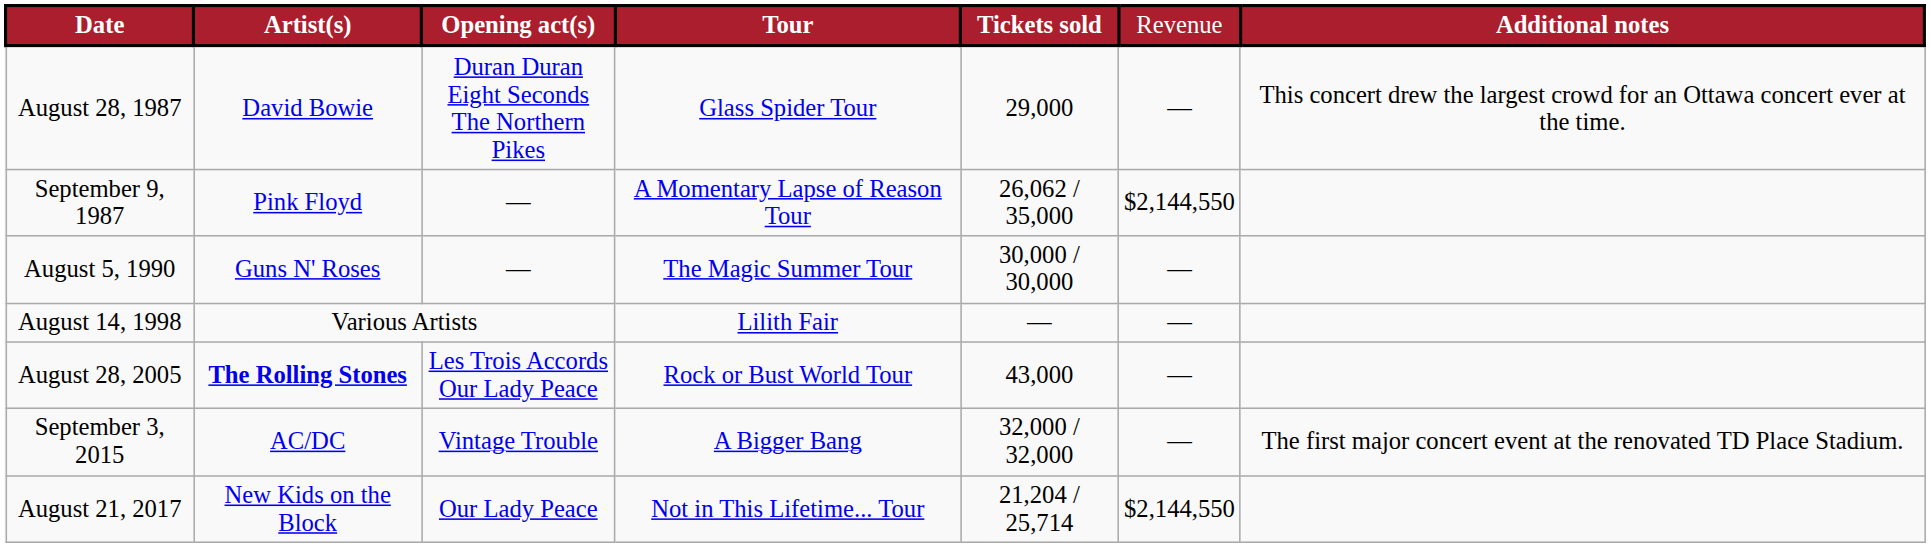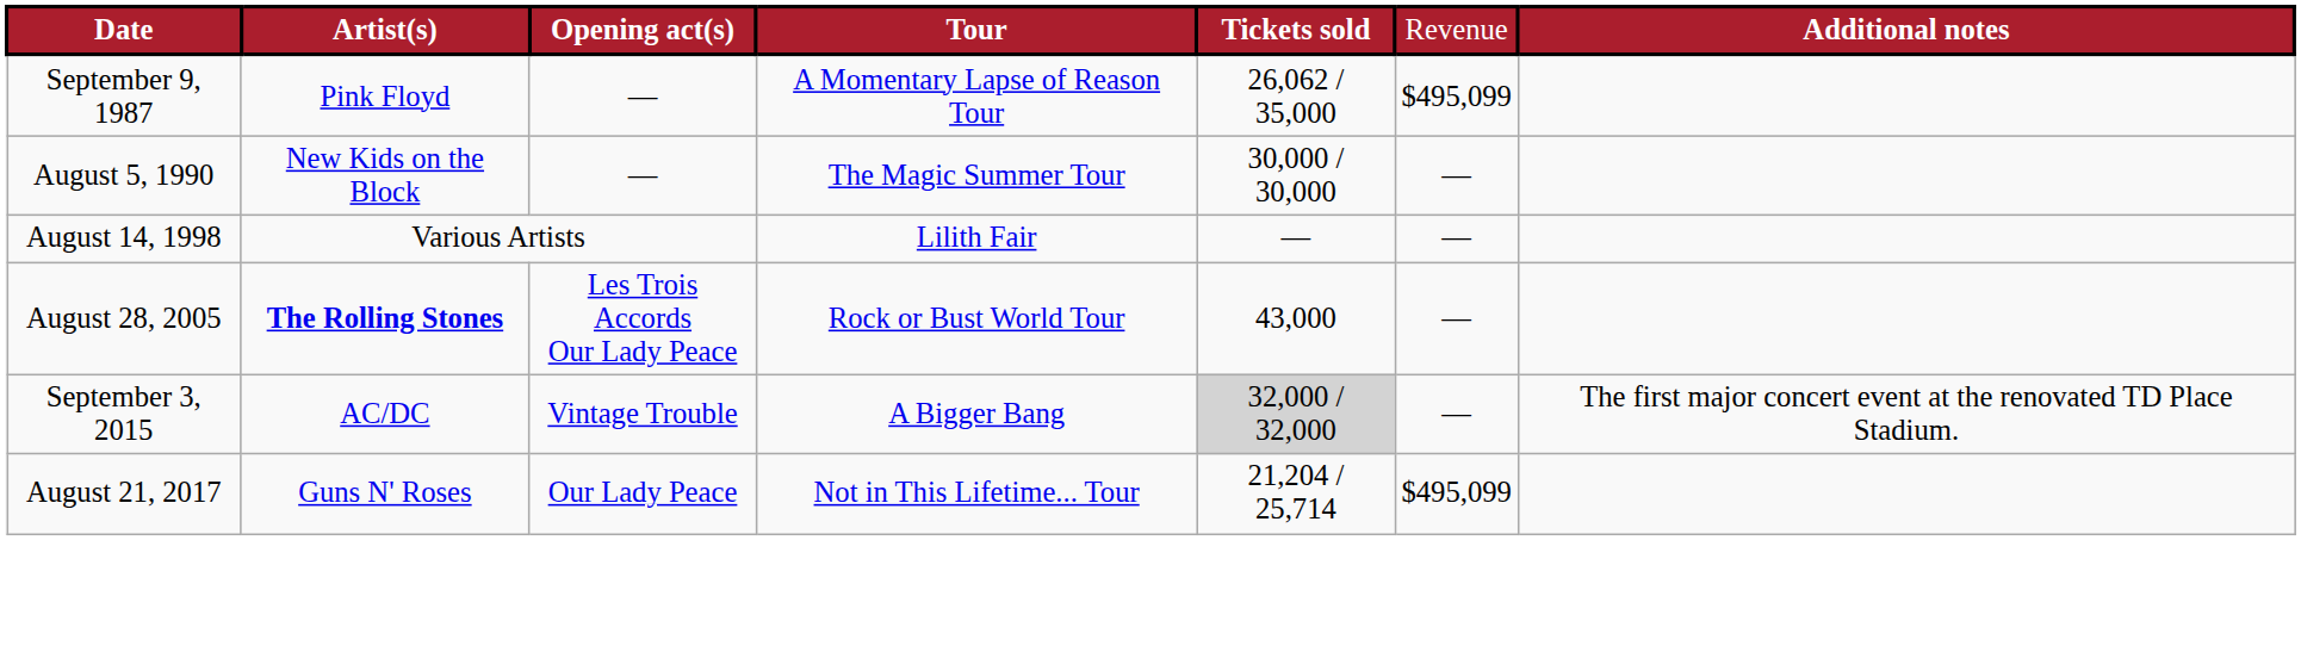- row: August 28, 1987 | David Bowie | Duran Duran Eight Seconds The Northern Pikes | Glass Spider Tour | 29,000 | — | This concert drew the largest crowd for an Ottawa concert ever at the time.
September 9, 1987 | column 6: $2,144,550 -> $495,099
August 5, 1990 | column 2: Guns N' Roses -> New Kids on the Block
September 3, 2015 | column 5: no background -> lightgrey background
August 21, 2017 | column 2: New Kids on the Block -> Guns N' Roses
August 21, 2017 | column 6: $2,144,550 -> $495,099
